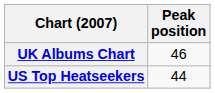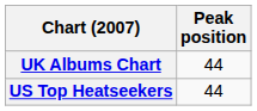UK Albums Chart | Peak position: 46 -> 44
